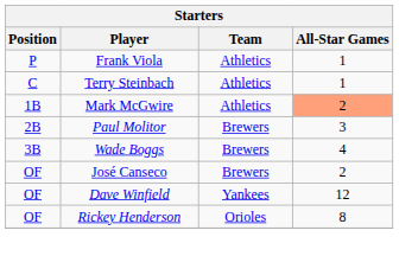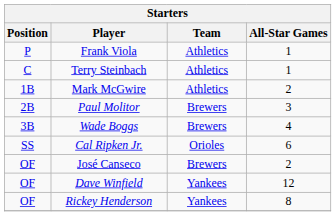Mark McGwire | All-Star Games: lightsalmon background -> no background
+ row: SS | Cal Ripken Jr. | Orioles | 6
Rickey Henderson | Team: Orioles -> Yankees
